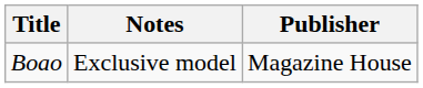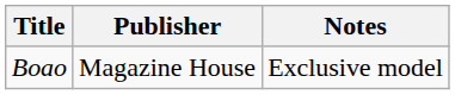columns swapped: Publisher <-> Notes
